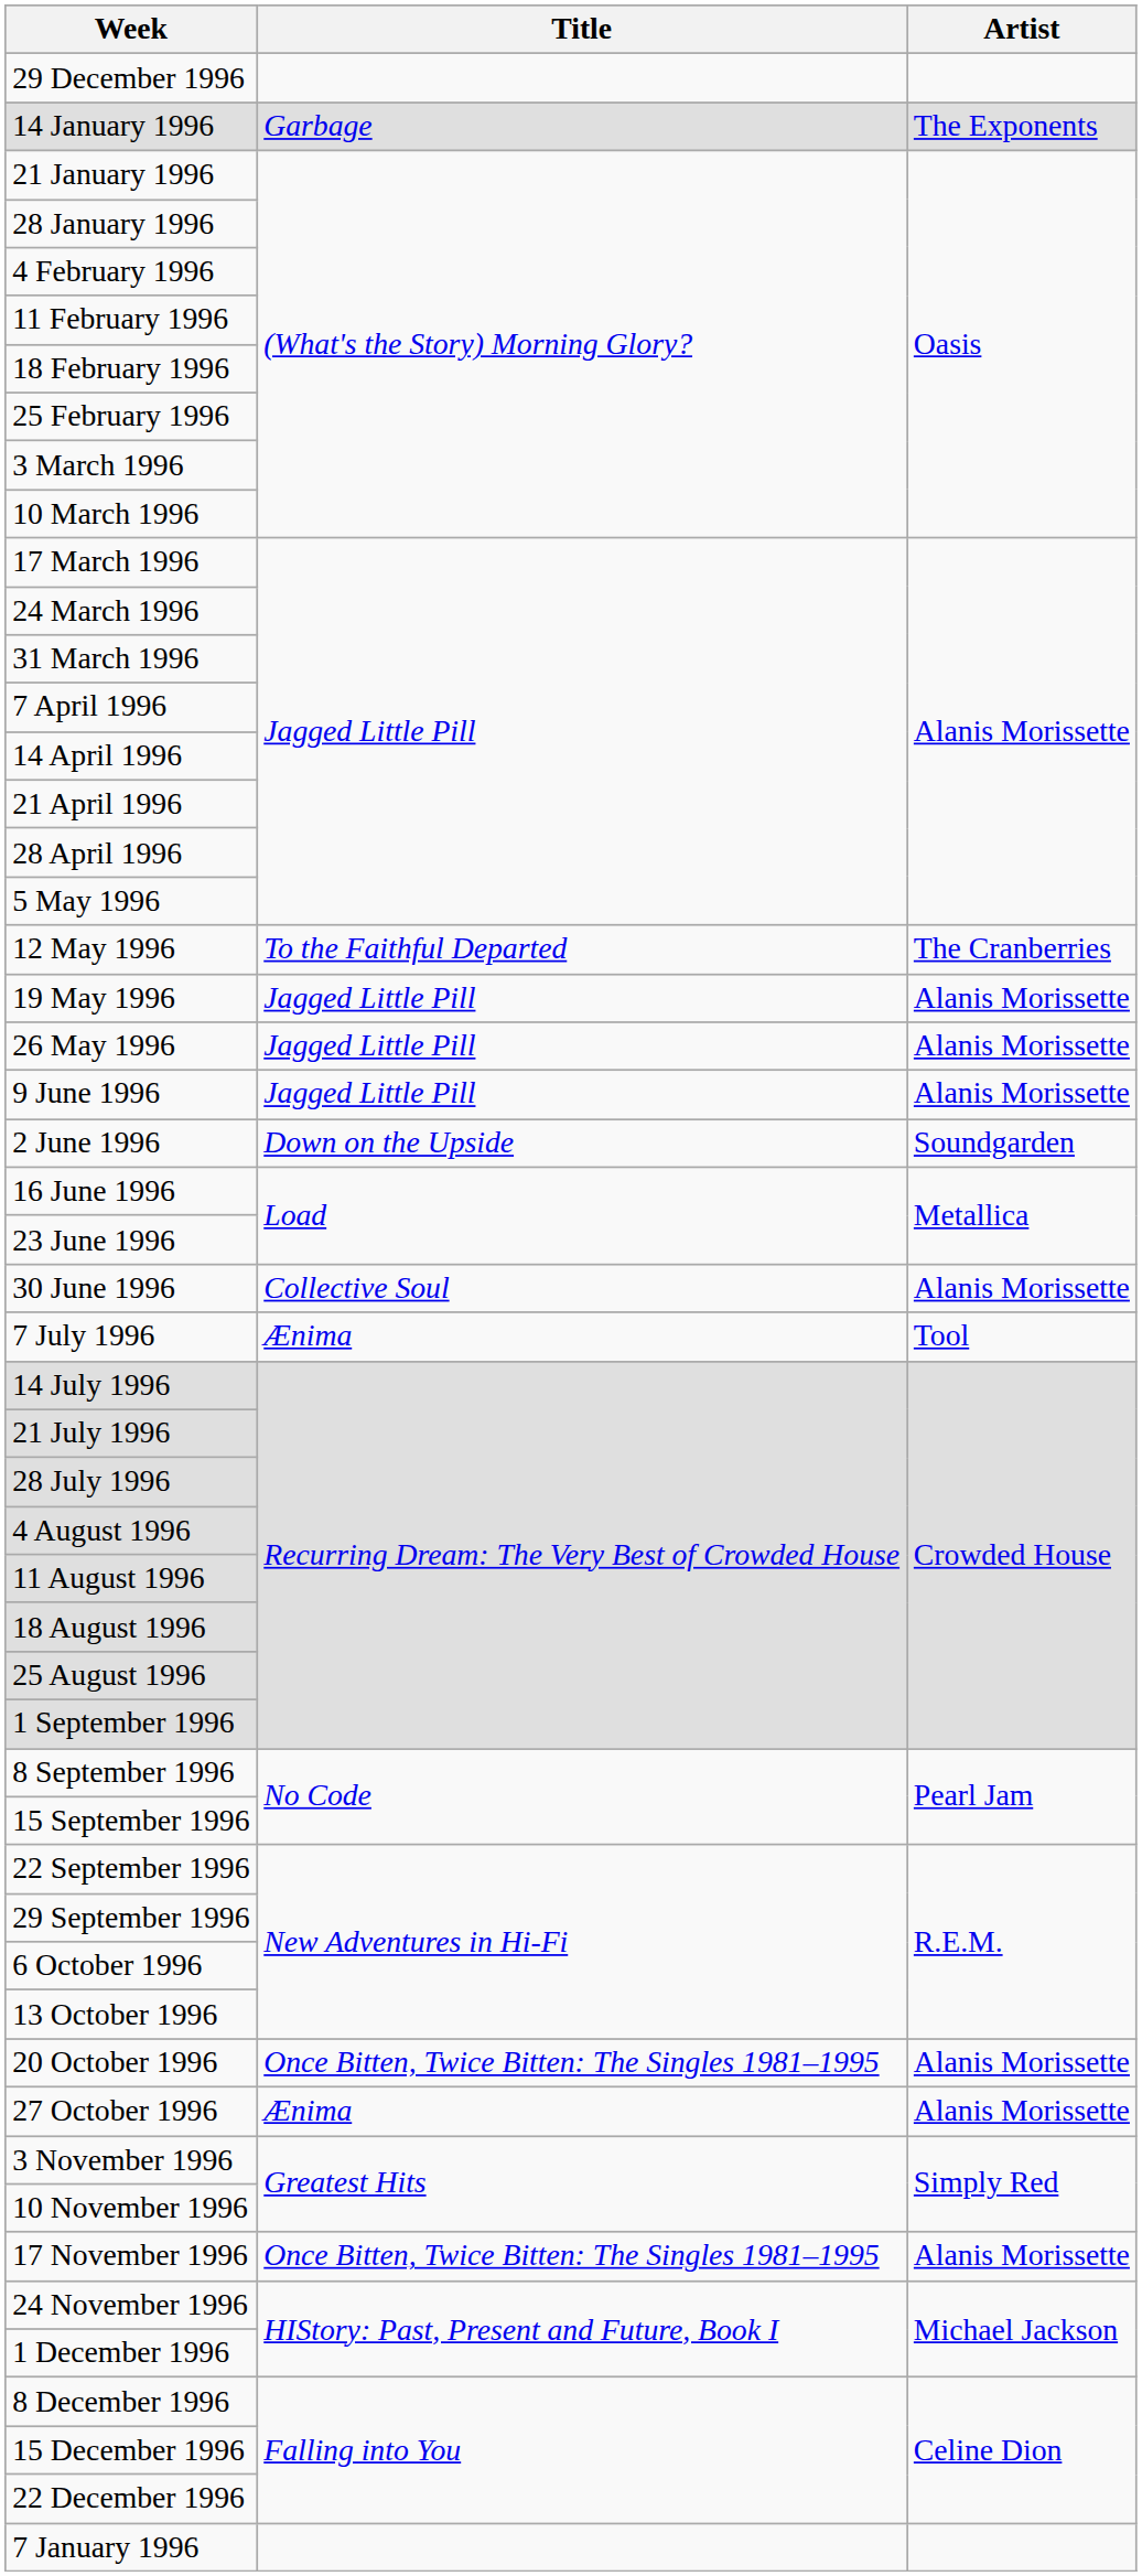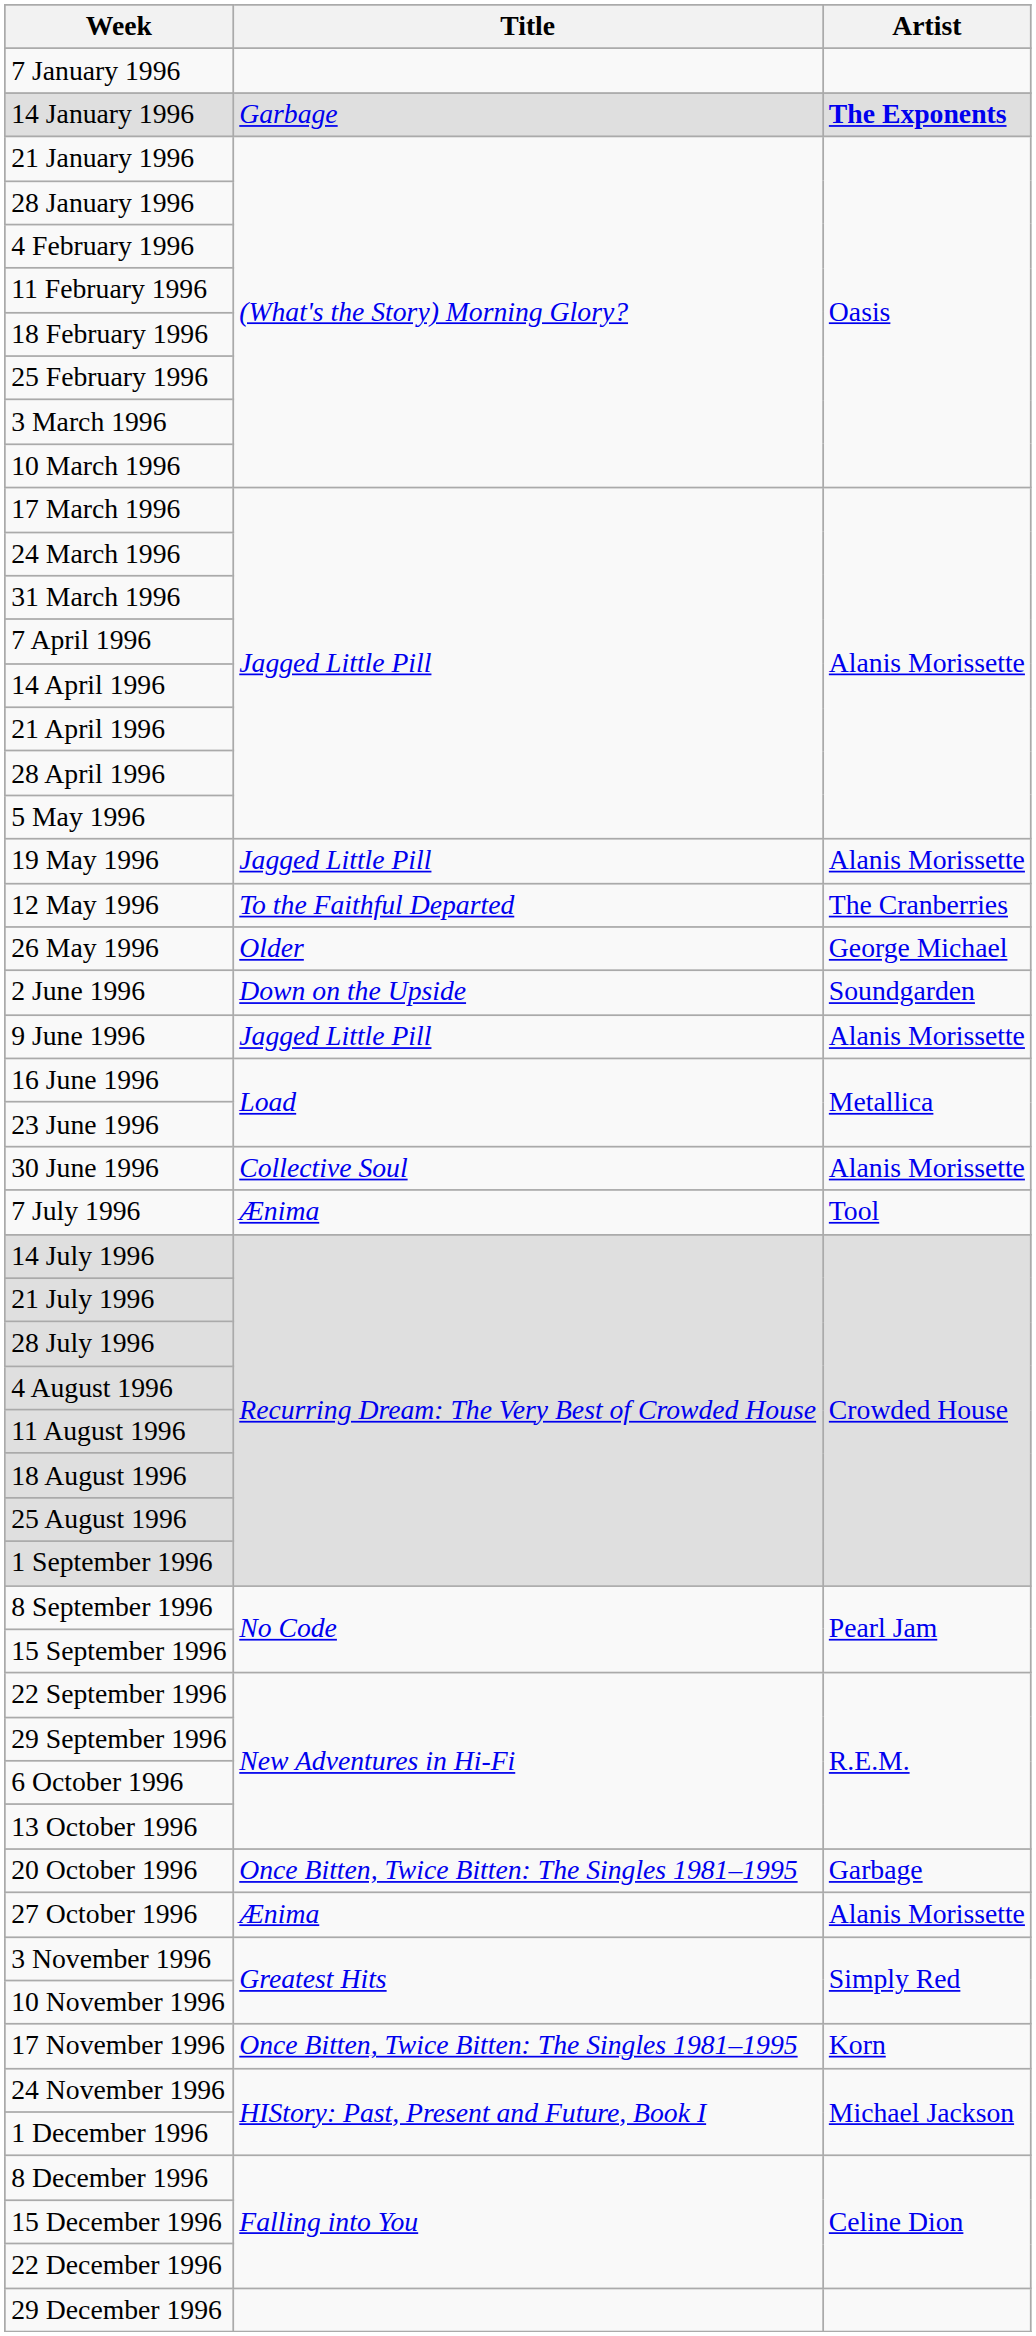rows swapped: 7 January 1996 <-> 29 December 1996
14 January 1996 | Artist: normal -> bold
rows swapped: 12 May 1996 <-> 19 May 1996
26 May 1996 | Title: Jagged Little Pill -> Older
26 May 1996 | Artist: Alanis Morissette -> George Michael
rows swapped: 2 June 1996 <-> 9 June 1996
20 October 1996 | Artist: Alanis Morissette -> Garbage
17 November 1996 | Artist: Alanis Morissette -> Korn
